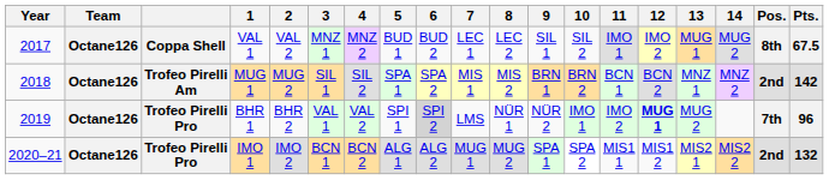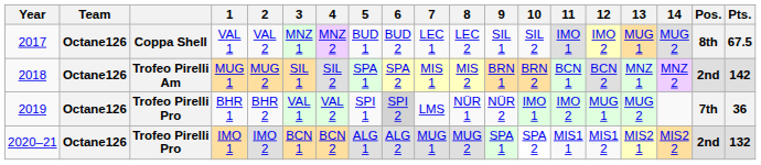BHR 1 | 12: bold -> normal
BHR 1 | Pts.: 96 -> 36
